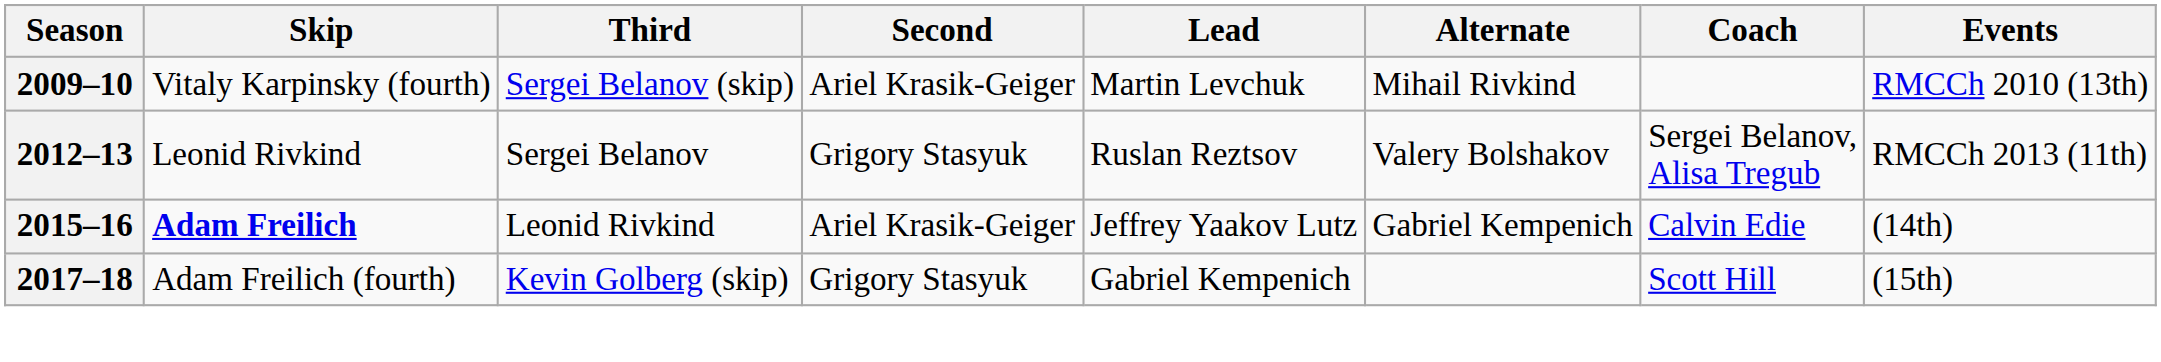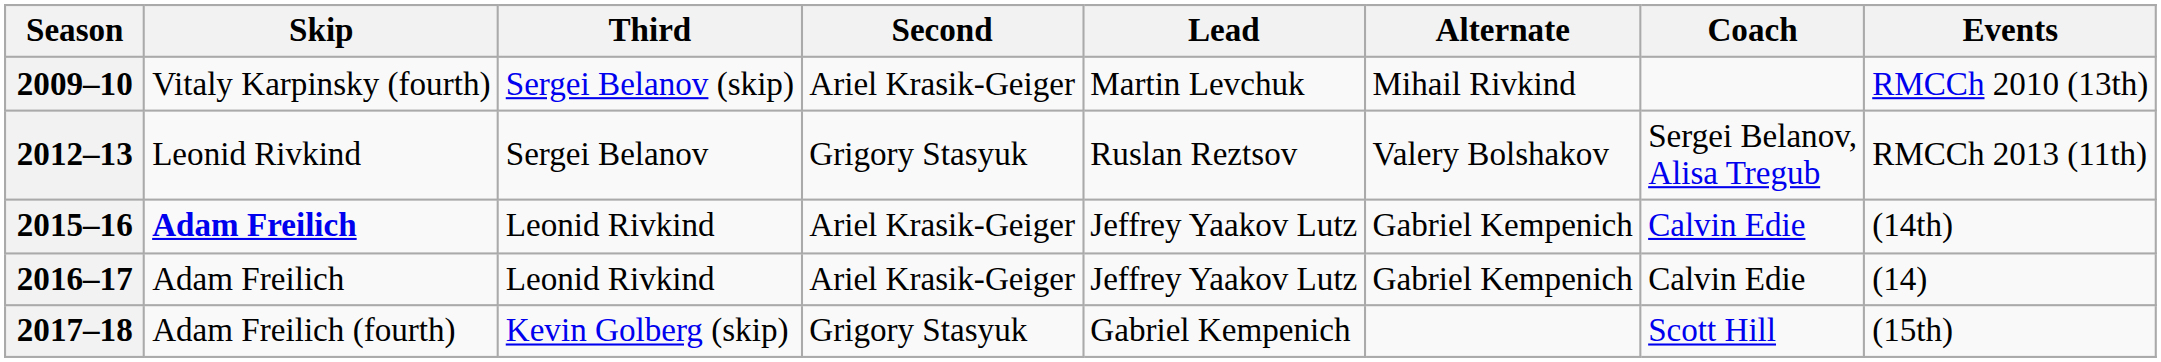+ row: 2016–17 | Adam Freilich | Leonid Rivkind | Ariel Krasik-Geiger | Jeffrey Yaakov Lutz | Gabriel Kempenich | Calvin Edie | (14)
